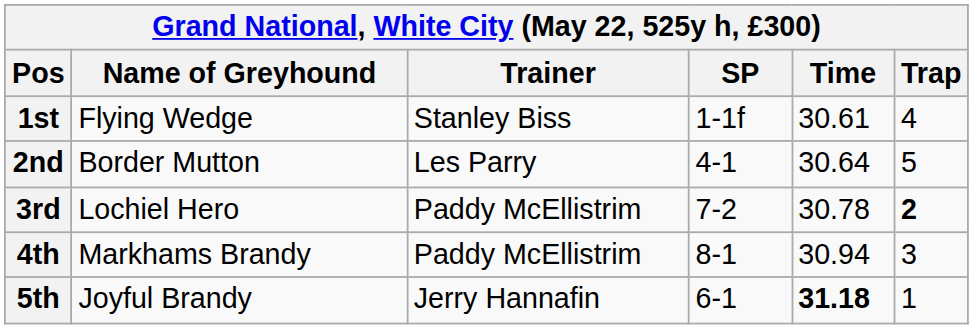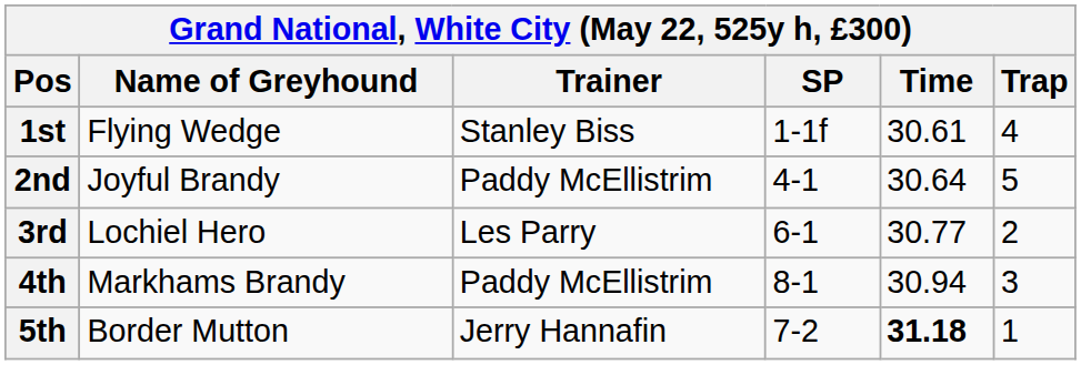2nd | Name of Greyhound: Border Mutton -> Joyful Brandy
2nd | Trainer: Les Parry -> Paddy McEllistrim
3rd | Trainer: Paddy McEllistrim -> Les Parry
3rd | SP: 7-2 -> 6-1
3rd | Time: 30.78 -> 30.77
3rd | Trap: bold -> normal
5th | Name of Greyhound: Joyful Brandy -> Border Mutton
5th | SP: 6-1 -> 7-2
